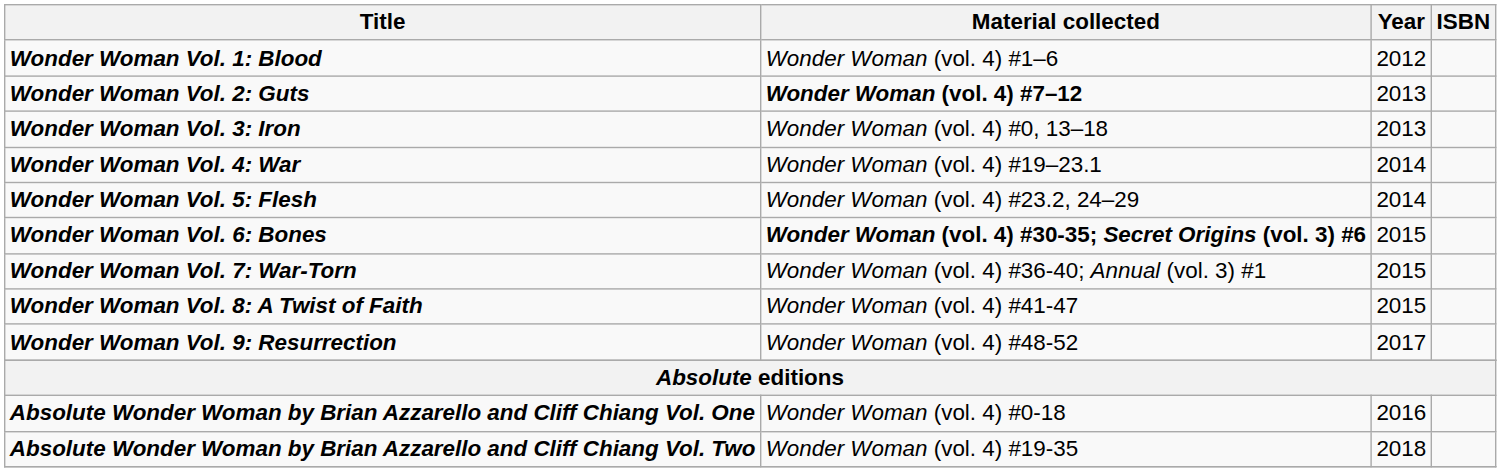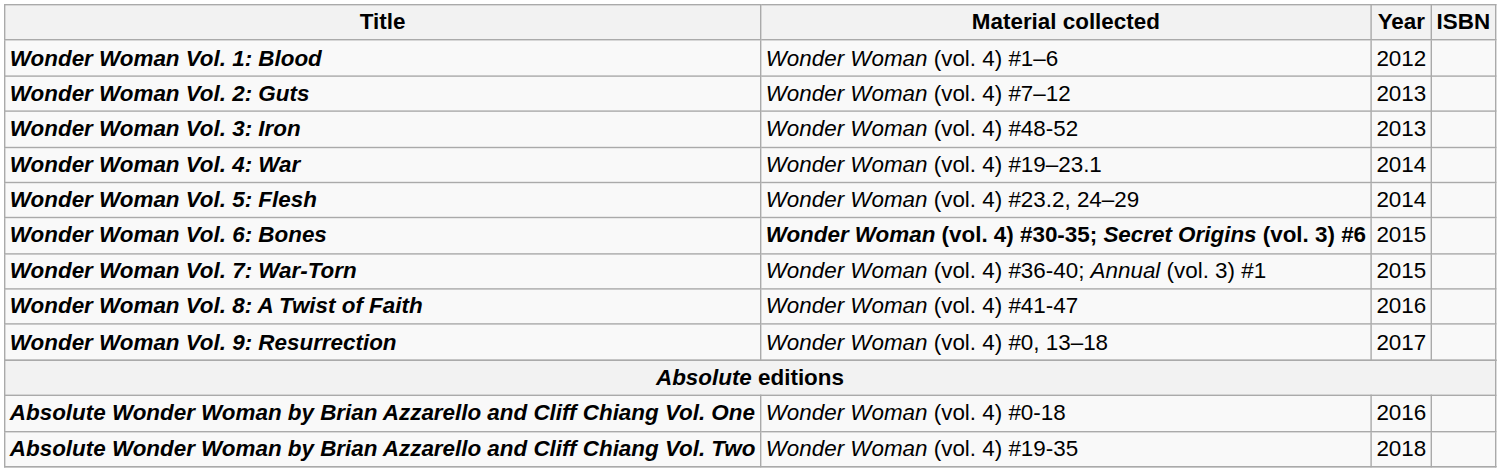Wonder Woman Vol. 2: Guts | Material collected: bold -> normal
Wonder Woman Vol. 3: Iron | Material collected: Wonder Woman (vol. 4) #0, 13–18 -> Wonder Woman (vol. 4) #48-52
Wonder Woman Vol. 8: A Twist of Faith | Year: 2015 -> 2016
Wonder Woman Vol. 9: Resurrection | Material collected: Wonder Woman (vol. 4) #48-52 -> Wonder Woman (vol. 4) #0, 13–18
